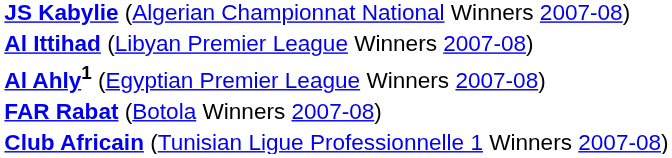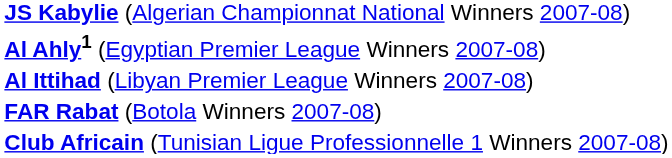rows swapped: Al Ahly1 (Egyptian Premier League Winners 2007-08) <-> Al Ittihad (Libyan Premier League Winners 2007-08)
